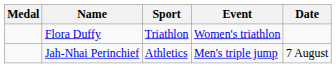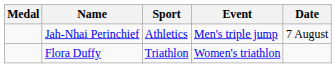rows swapped: Flora Duffy <-> Jah-Nhai Perinchief
